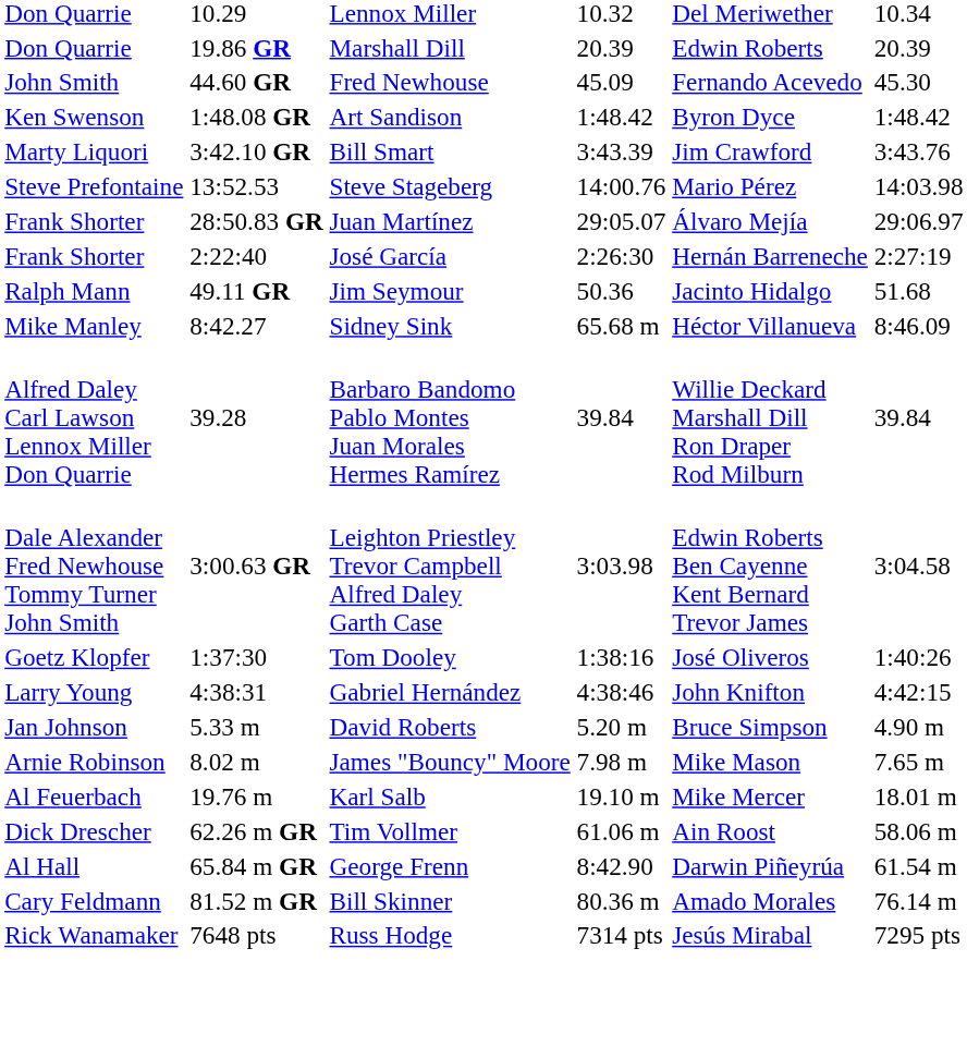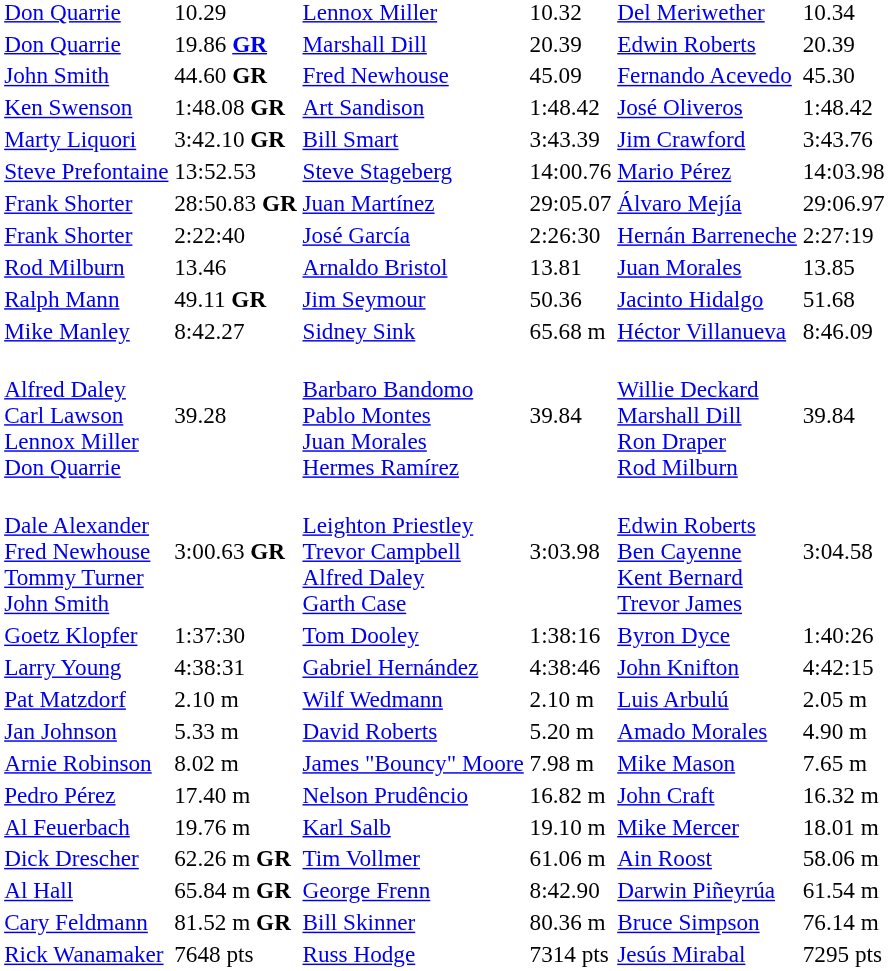Art Sandison | column 6: Byron Dyce -> José Oliveros
+ row: Rod Milburn | 13.46 | Arnaldo Bristol | 13.81 | Juan Morales | 13.85
Tom Dooley | column 6: José Oliveros -> Byron Dyce
+ row: Pat Matzdorf | 2.10 m | Wilf Wedmann | 2.10 m | Luis Arbulú | 2.05 m
David Roberts | column 6: Bruce Simpson -> Amado Morales
+ row: Pedro Pérez | 17.40 m | Nelson Prudêncio | 16.82 m | John Craft | 16.32 m
Bill Skinner | column 6: Amado Morales -> Bruce Simpson
